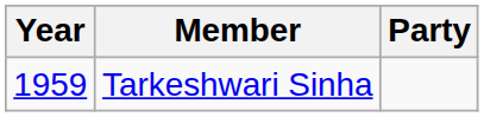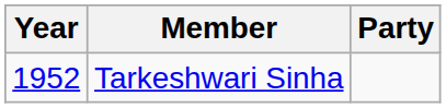Tarkeshwari Sinha | Year: 1959 -> 1952
